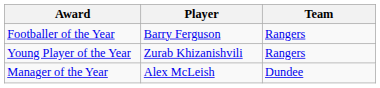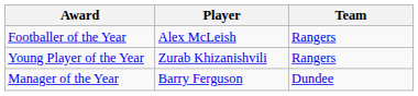Footballer of the Year | Player: Barry Ferguson -> Alex McLeish
Manager of the Year | Player: Alex McLeish -> Barry Ferguson
